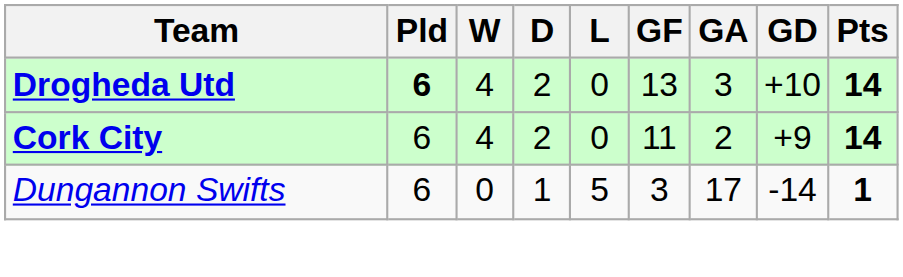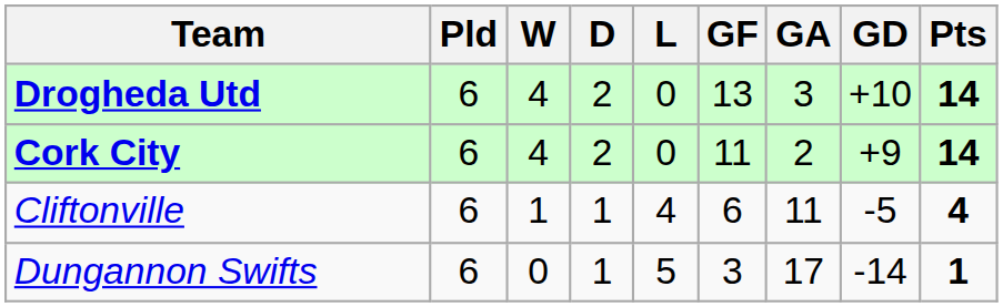Drogheda Utd | Pld: bold -> normal
+ row: Cliftonville | 6 | 1 | 1 | 4 | 6 | 11 | -5 | 4
